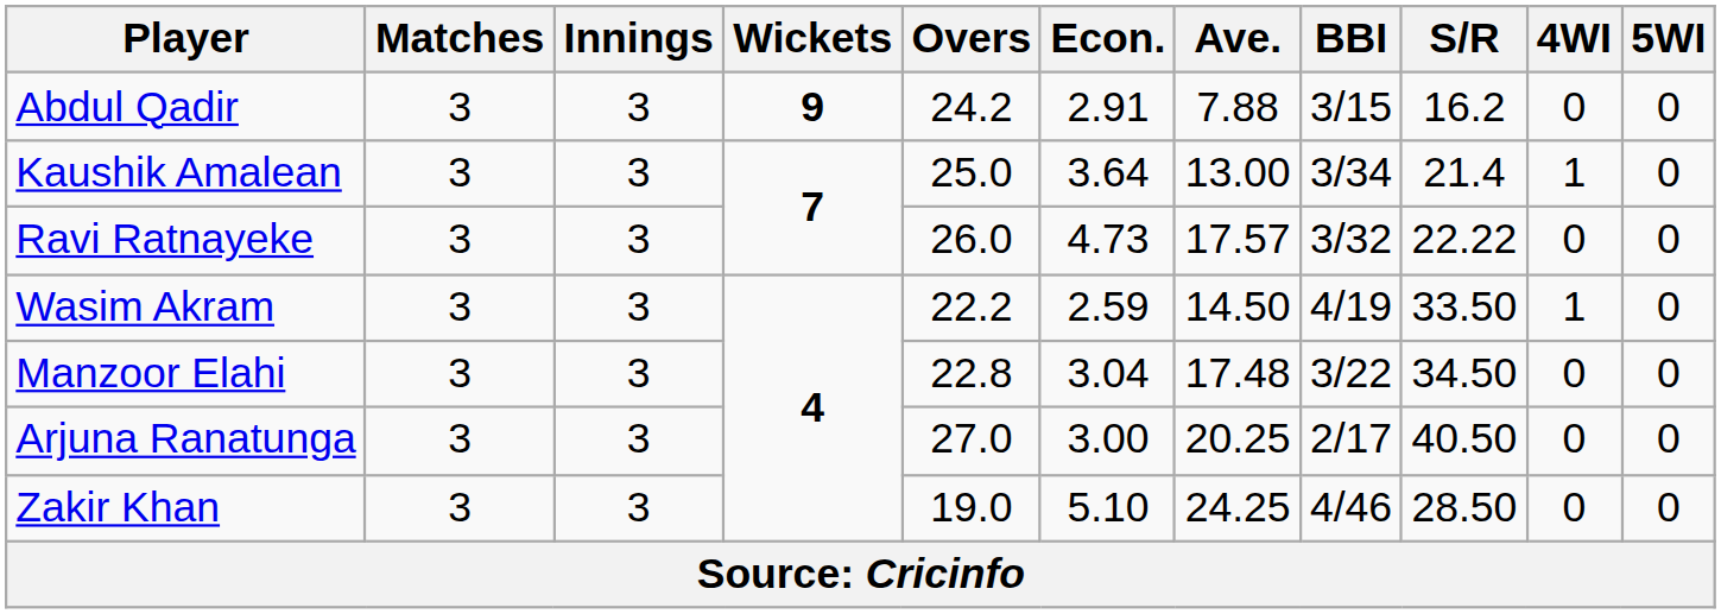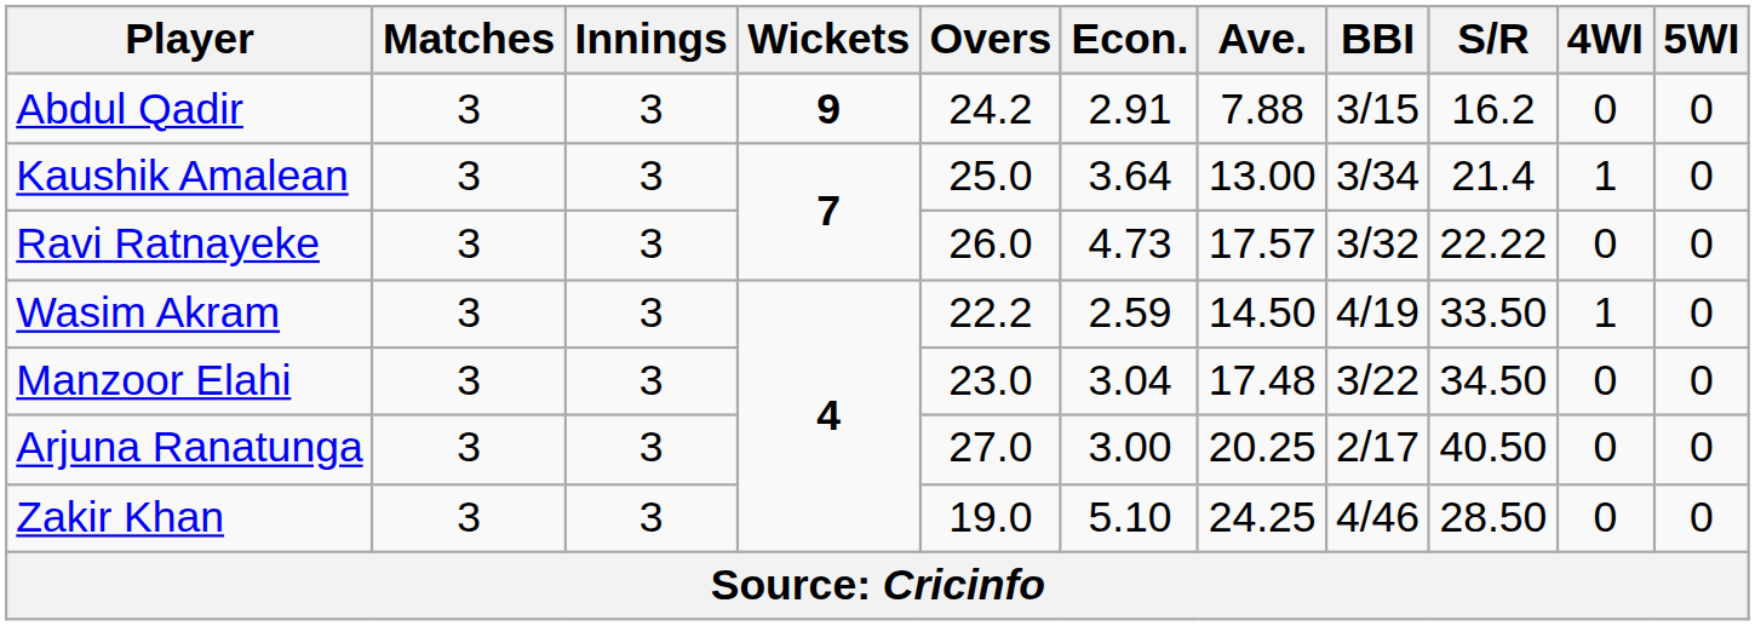Manzoor Elahi | Overs: 22.8 -> 23.0
